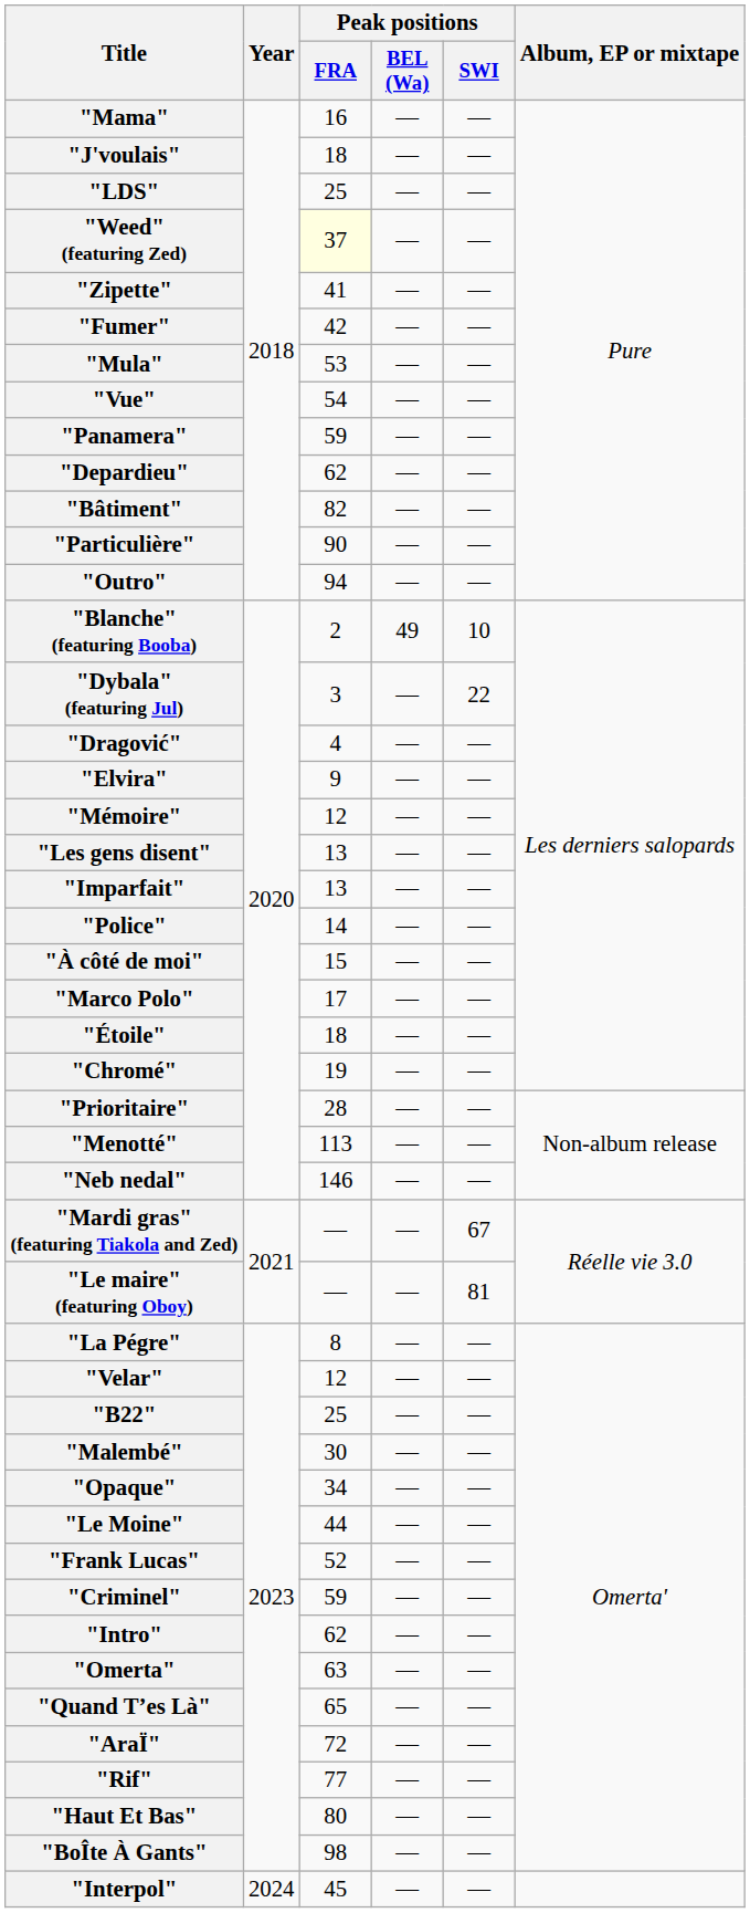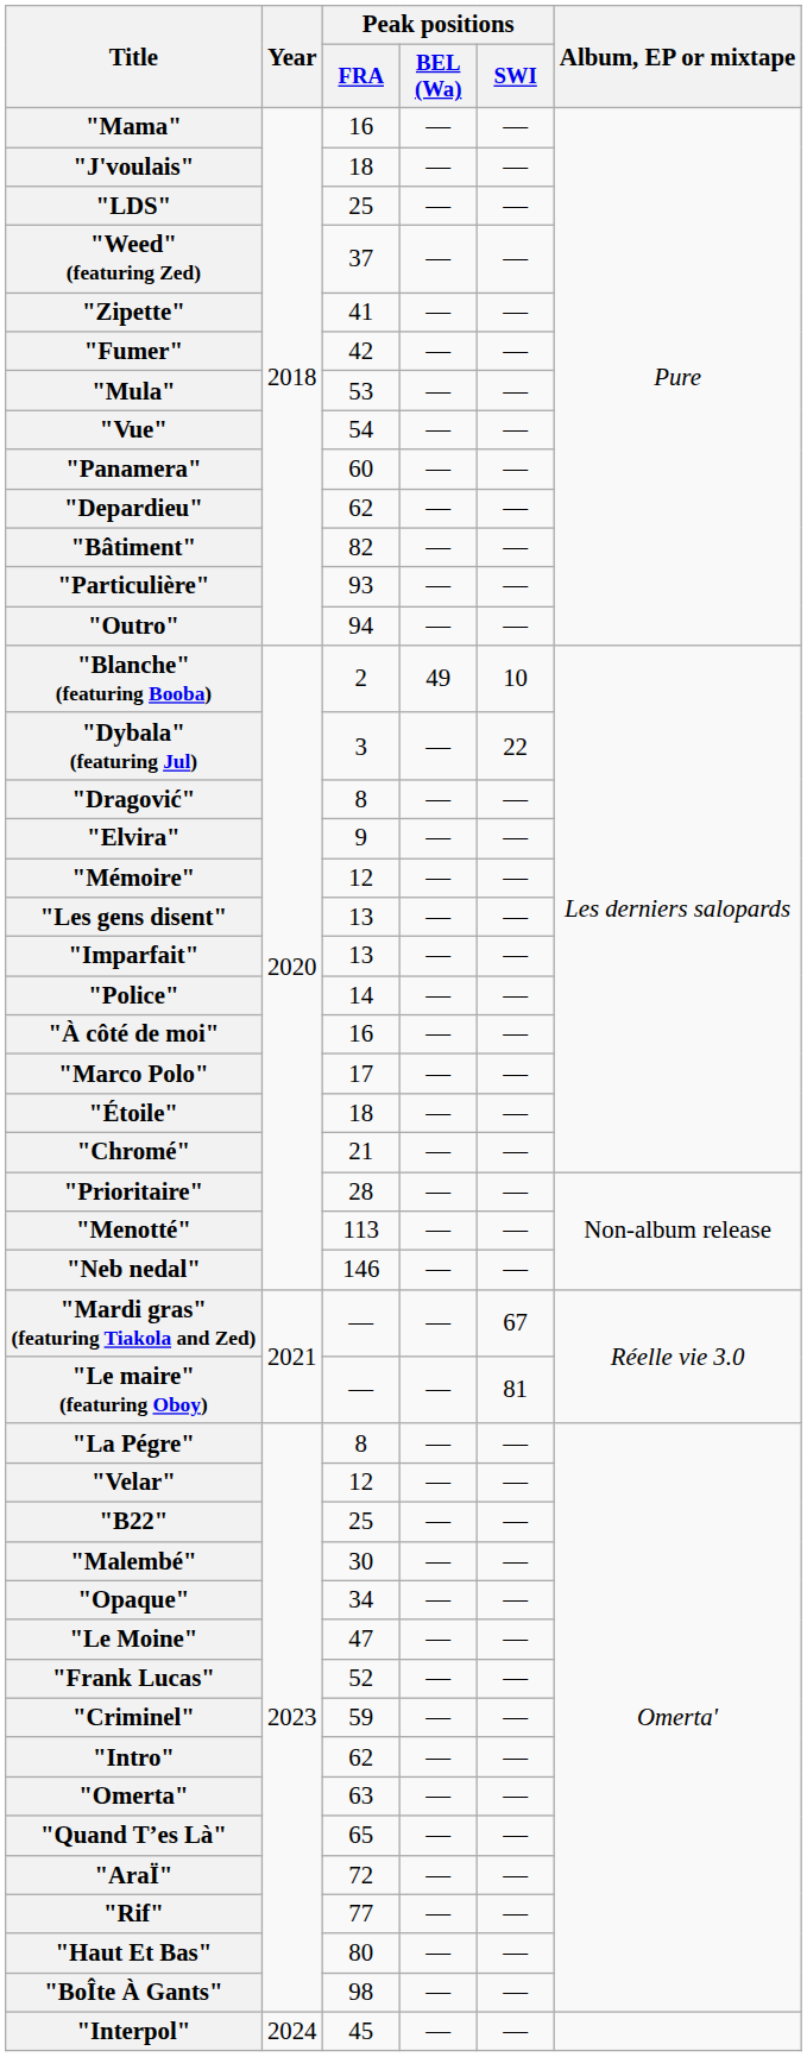"Weed" (featuring Zed) | Peak positions / FRA: lightyellow background -> no background
"Panamera" | Peak positions / FRA: 59 -> 60
"Particulière" | Peak positions / FRA: 90 -> 93
"Dragović" | Peak positions / FRA: 4 -> 8
"À côté de moi" | Peak positions / FRA: 15 -> 16
"Chromé" | Peak positions / FRA: 19 -> 21
"Le Moine" | Peak positions / FRA: 44 -> 47
